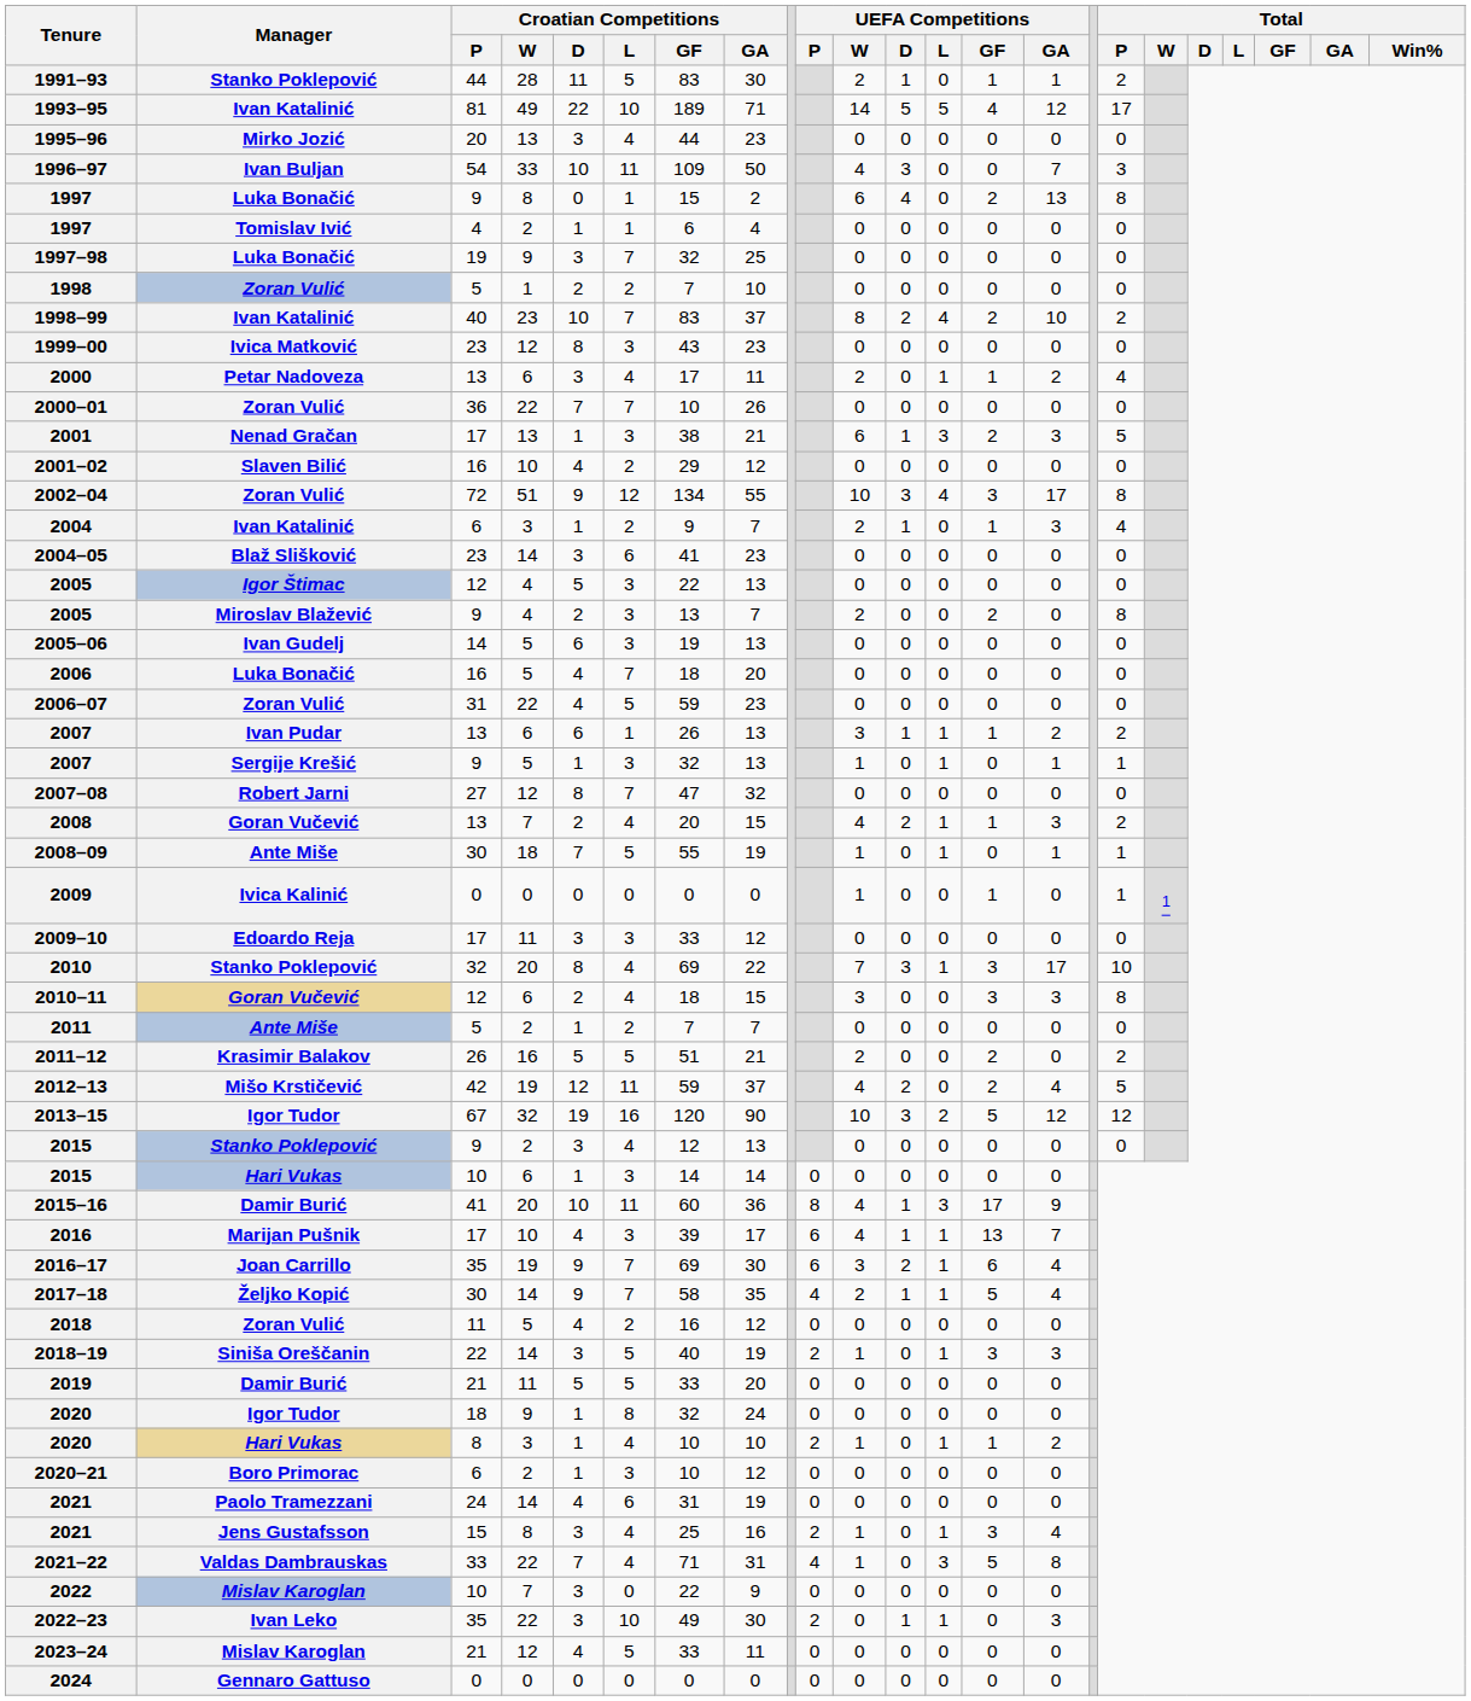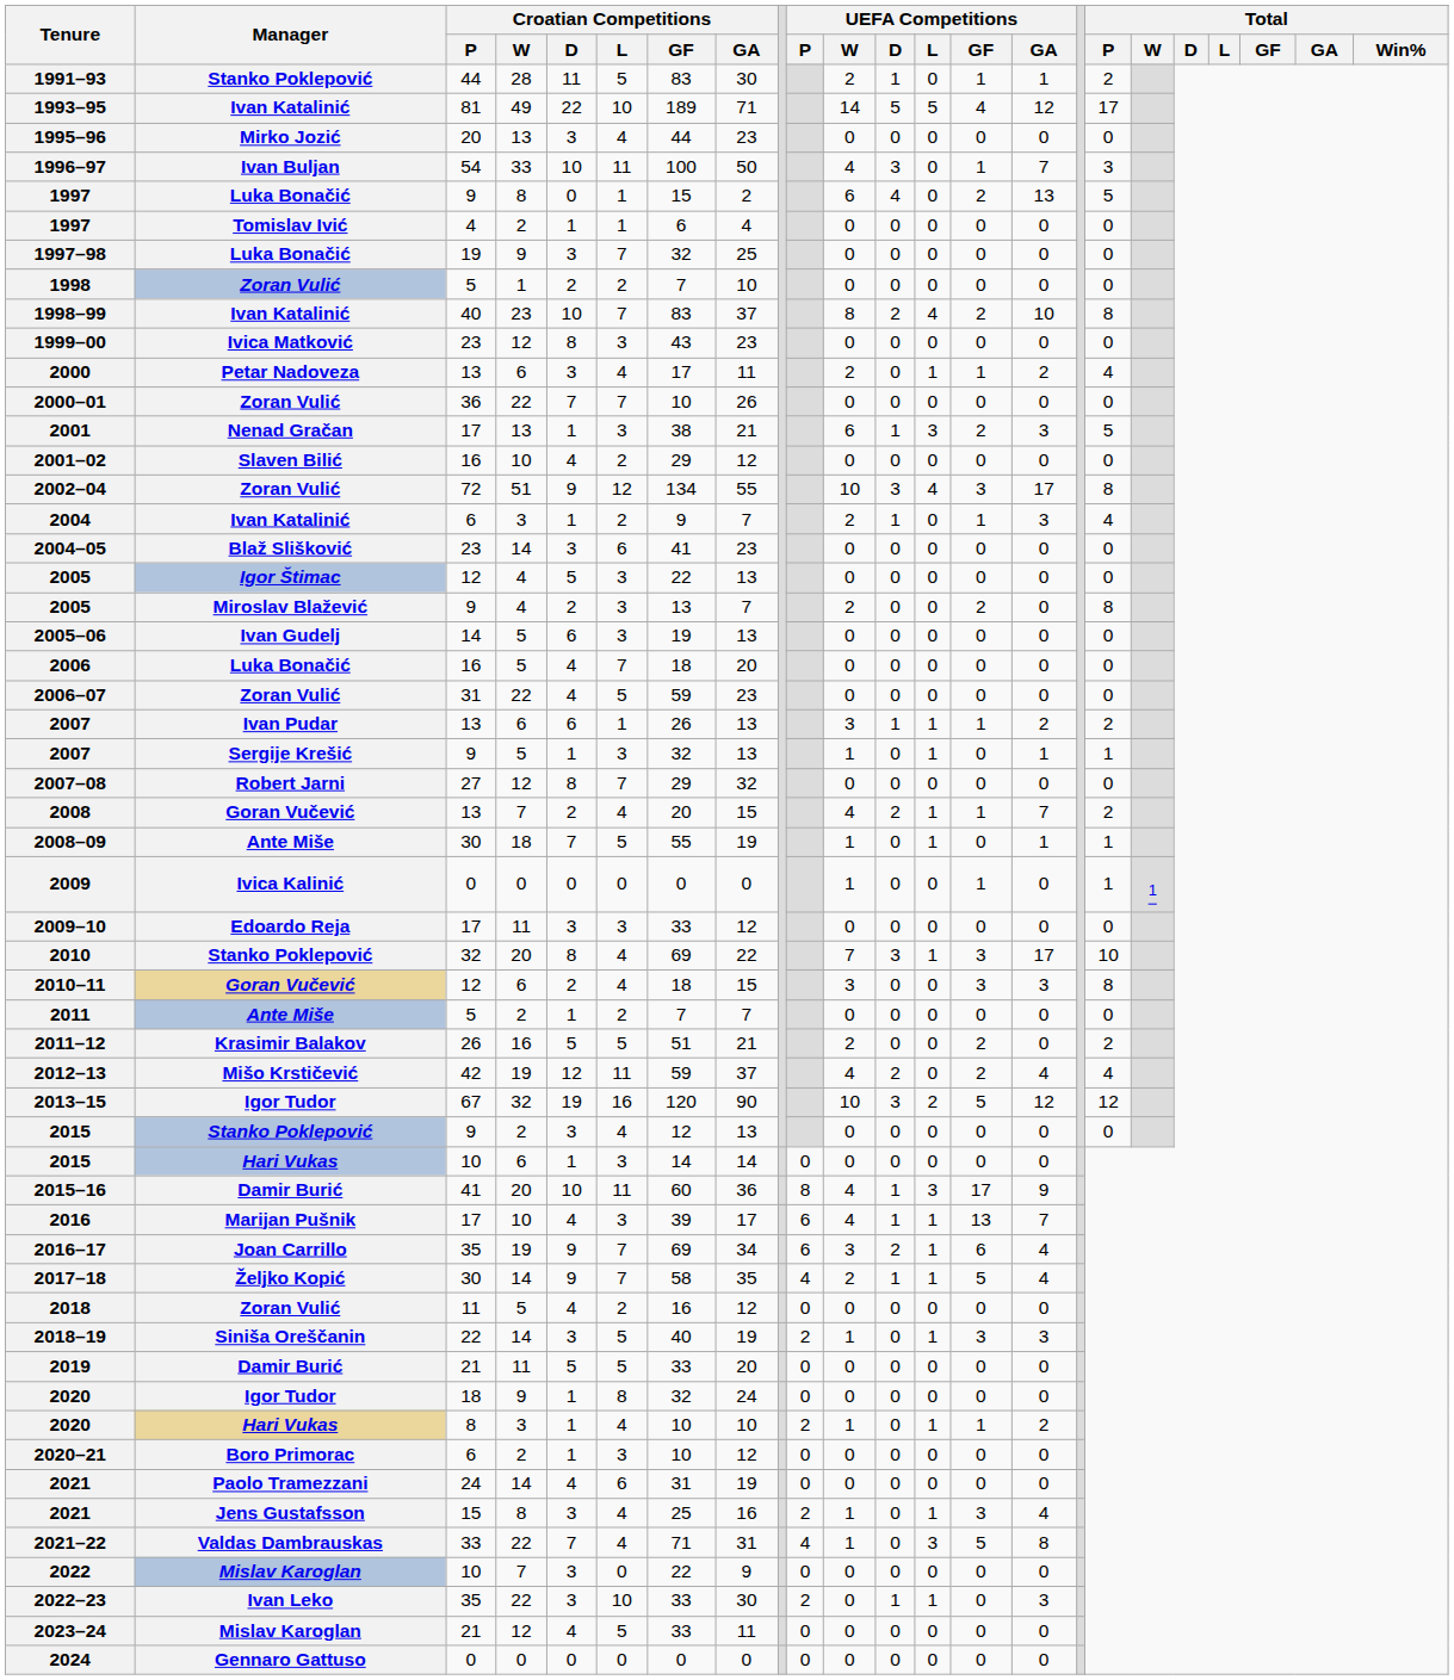1996–97 | Croatian Competitions / GF: 109 -> 100
1996–97 | UEFA Competitions / GF: 0 -> 1
1997 / Luka Bonačić | Total / P: 8 -> 5
1998–99 | Total / P: 2 -> 8
2007–08 | Croatian Competitions / GF: 47 -> 29
2008 | UEFA Competitions / GA: 3 -> 7
2012–13 | Total / P: 5 -> 4
2016–17 | Croatian Competitions / GA: 30 -> 34
2022–23 | Croatian Competitions / GF: 49 -> 33
